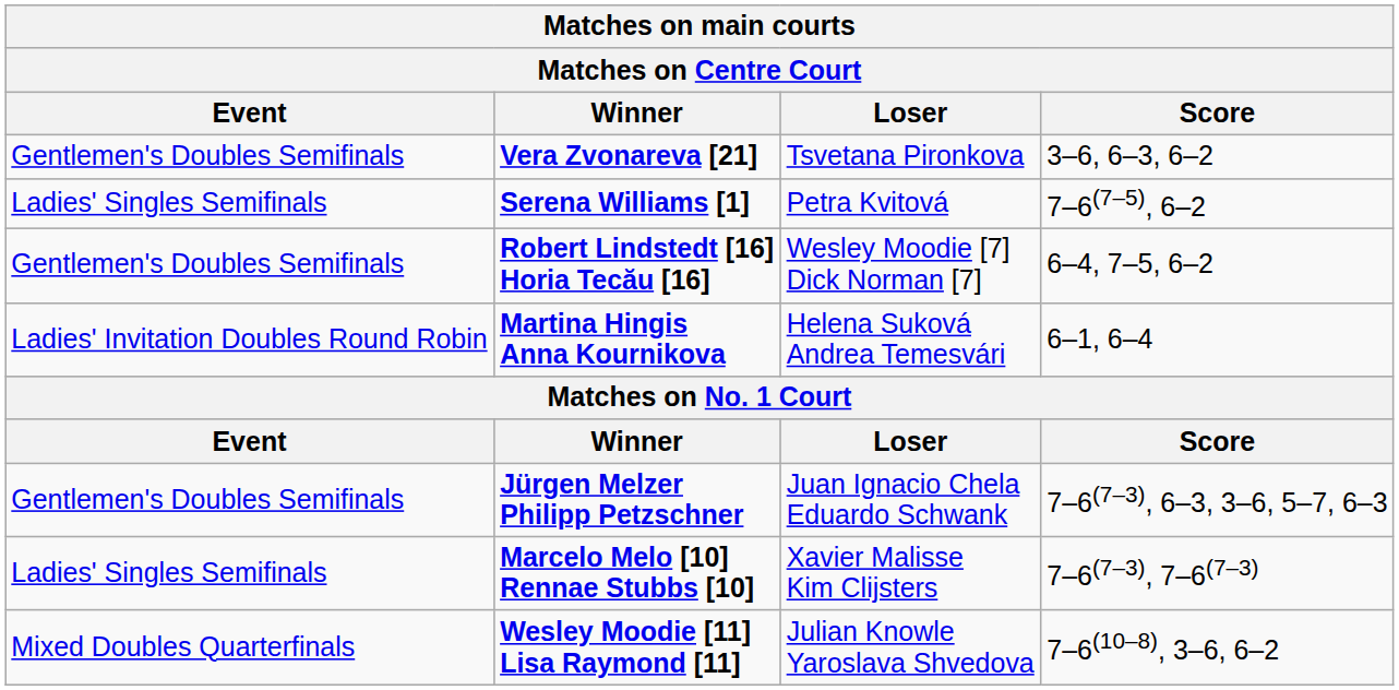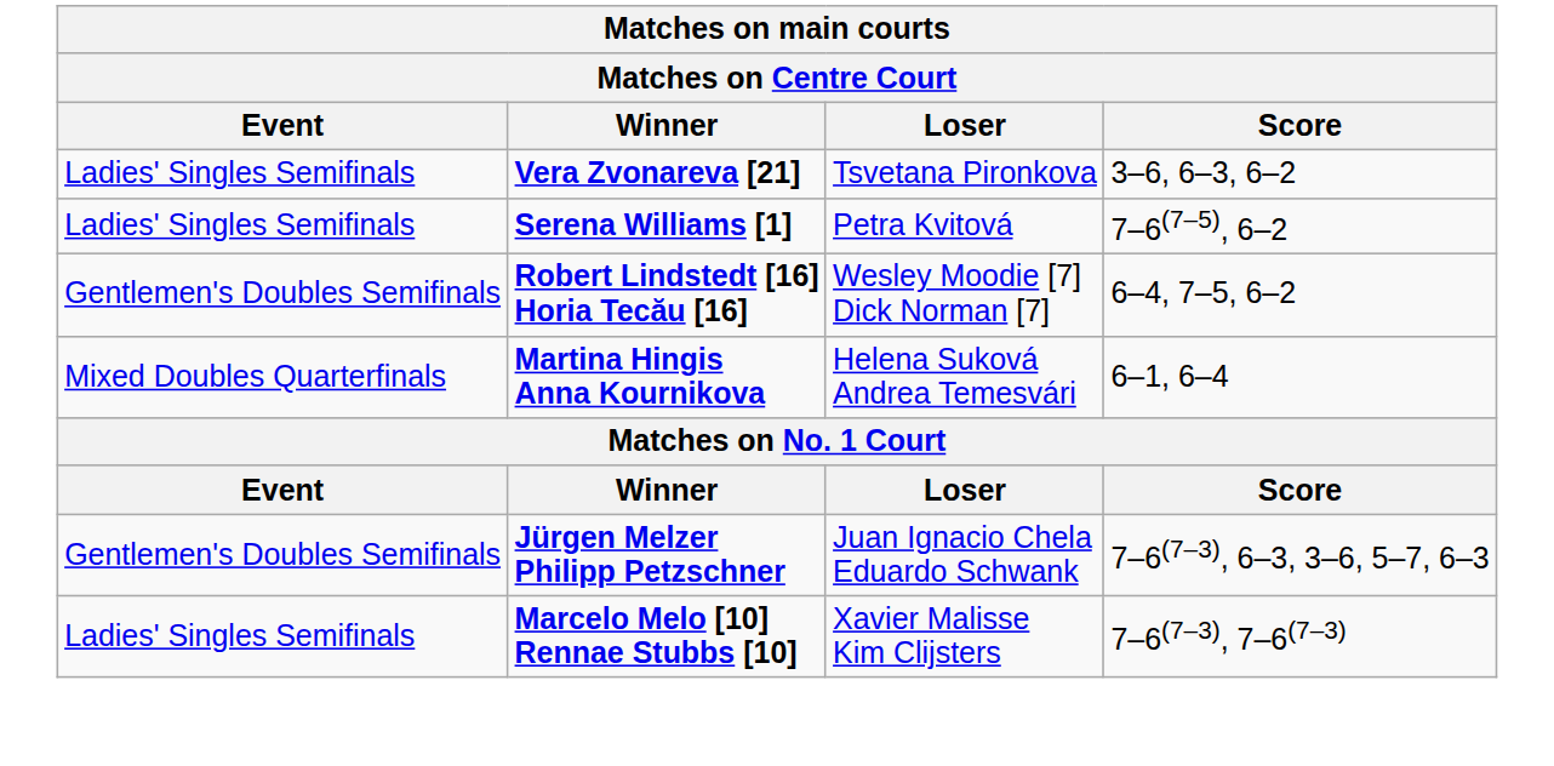Vera Zvonareva [21] | Event: Gentlemen's Doubles Semifinals -> Ladies' Singles Semifinals
Martina Hingis Anna Kournikova | Event: Ladies' Invitation Doubles Round Robin -> Mixed Doubles Quarterfinals
- row: Mixed Doubles Quarterfinals | Wesley Moodie [11] Lisa Raymond [11] | Julian Knowle Yaroslava Shvedova | 7–6(10–8), 3–6, 6–2
